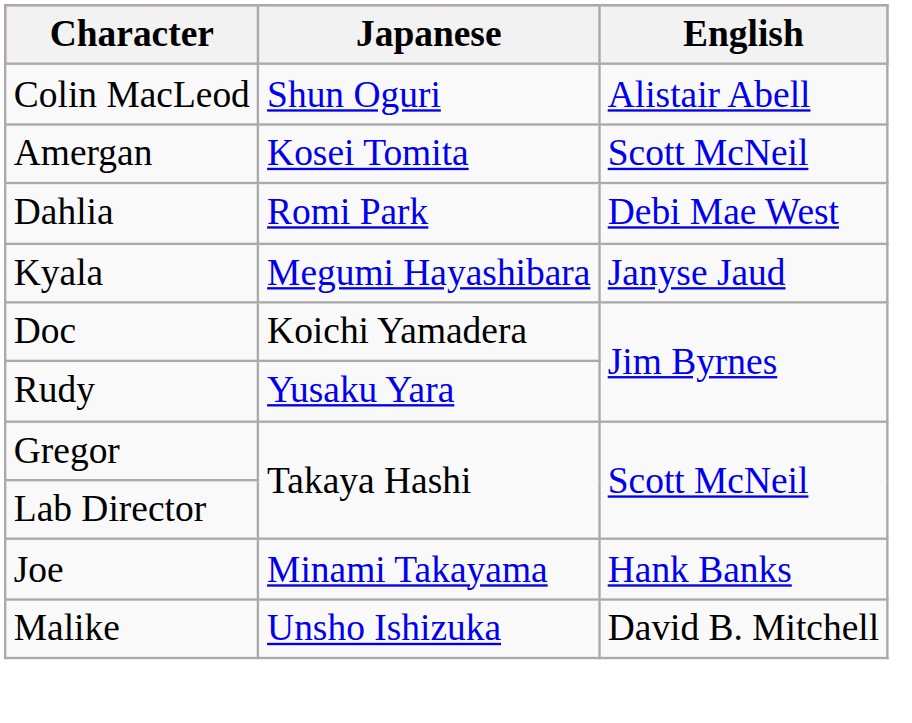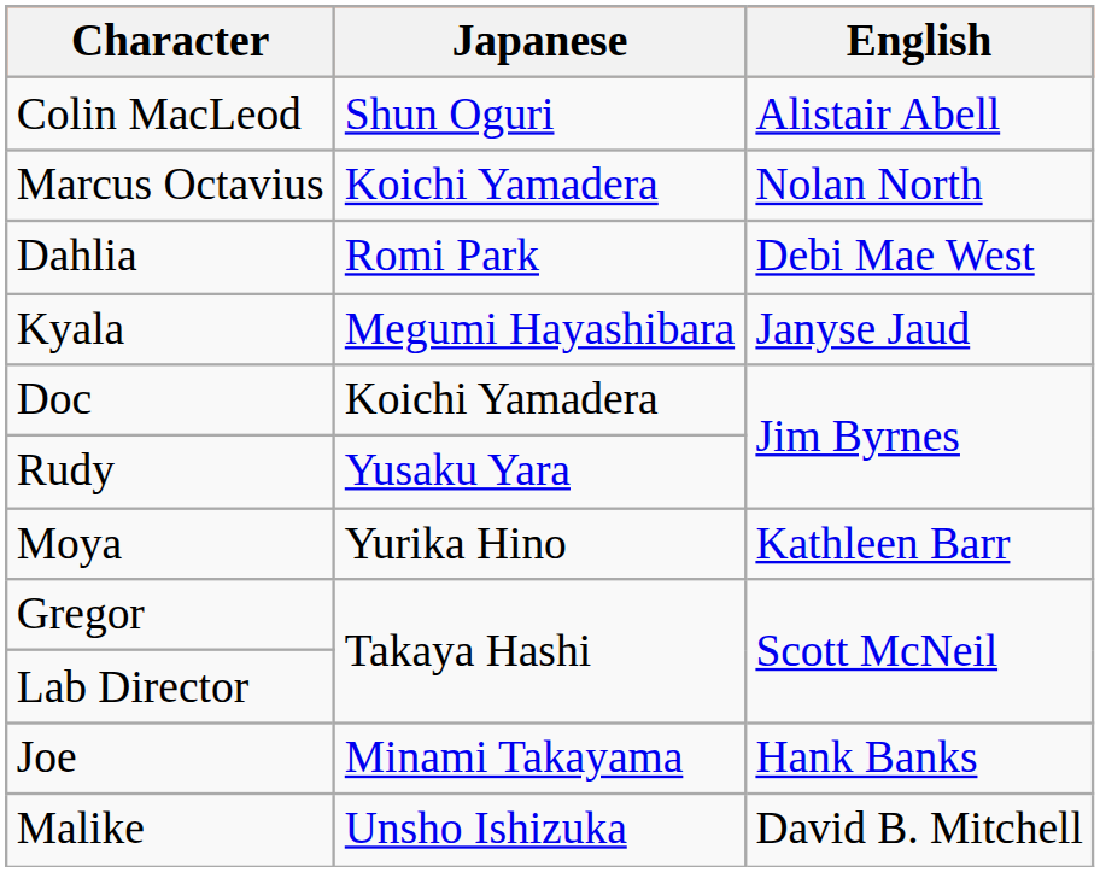+ row: Marcus Octavius | Koichi Yamadera | Nolan North
- row: Amergan | Kosei Tomita | Scott McNeil
+ row: Moya | Yurika Hino | Kathleen Barr
